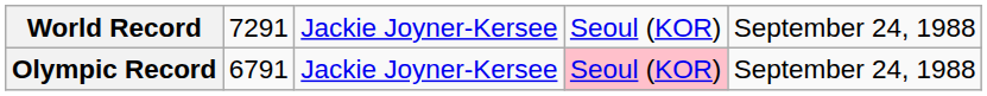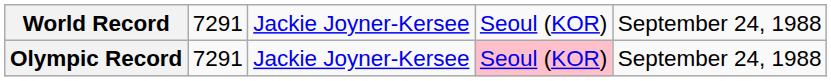Olympic Record | column 2: 6791 -> 7291
